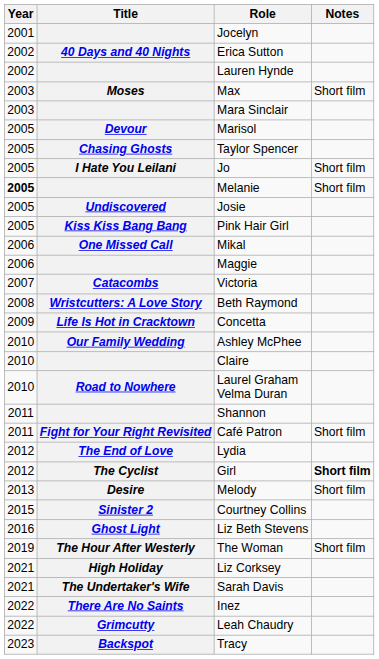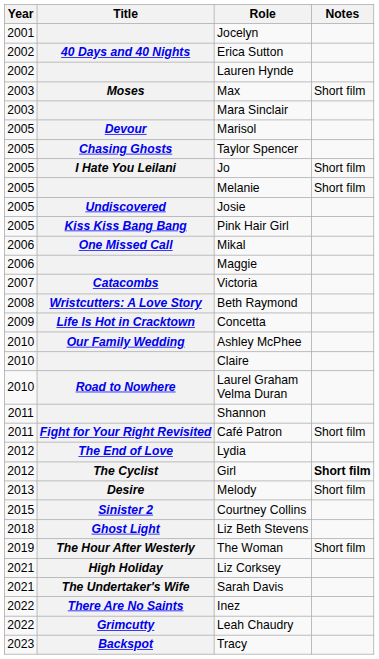Melanie | Year: bold -> normal
Liz Beth Stevens | Year: 2016 -> 2018
